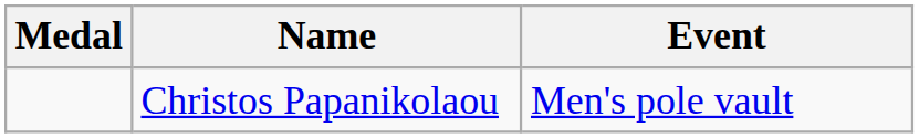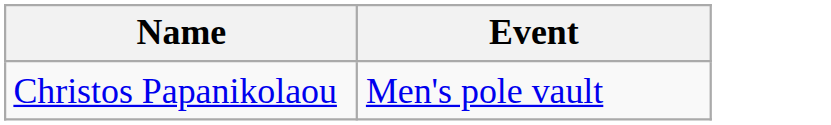- column: Medal
